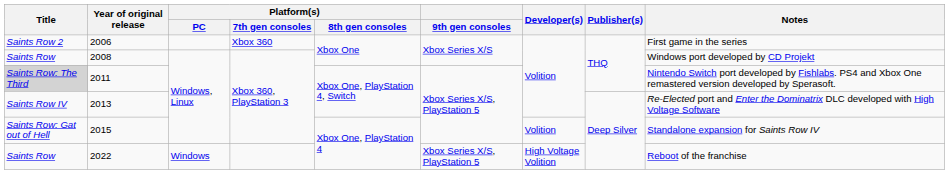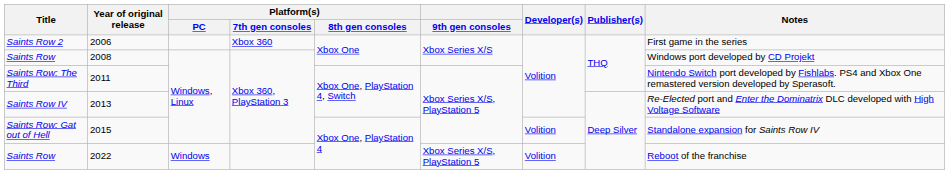2011 | Title: lightgrey background -> no background
2022 | Developer(s): High Voltage Volition -> Volition
